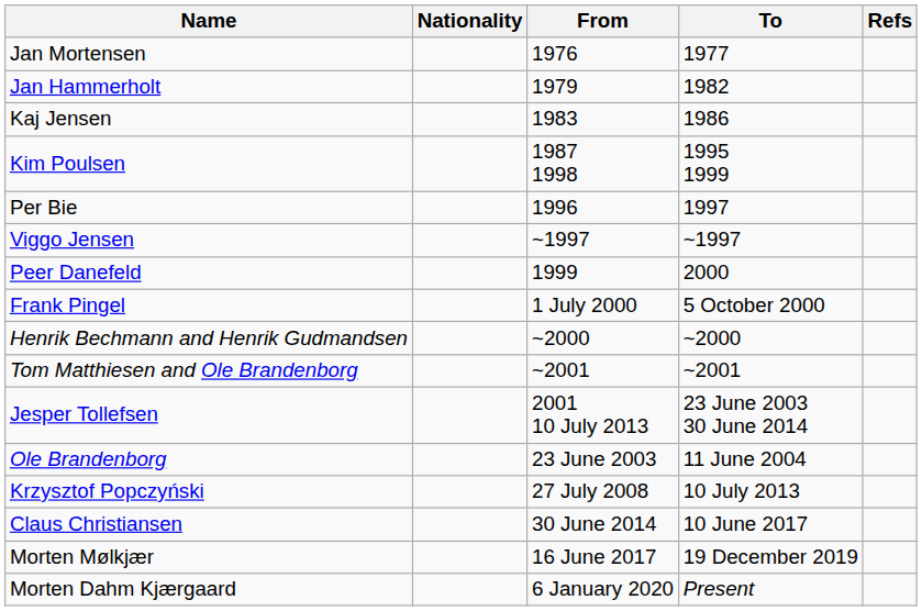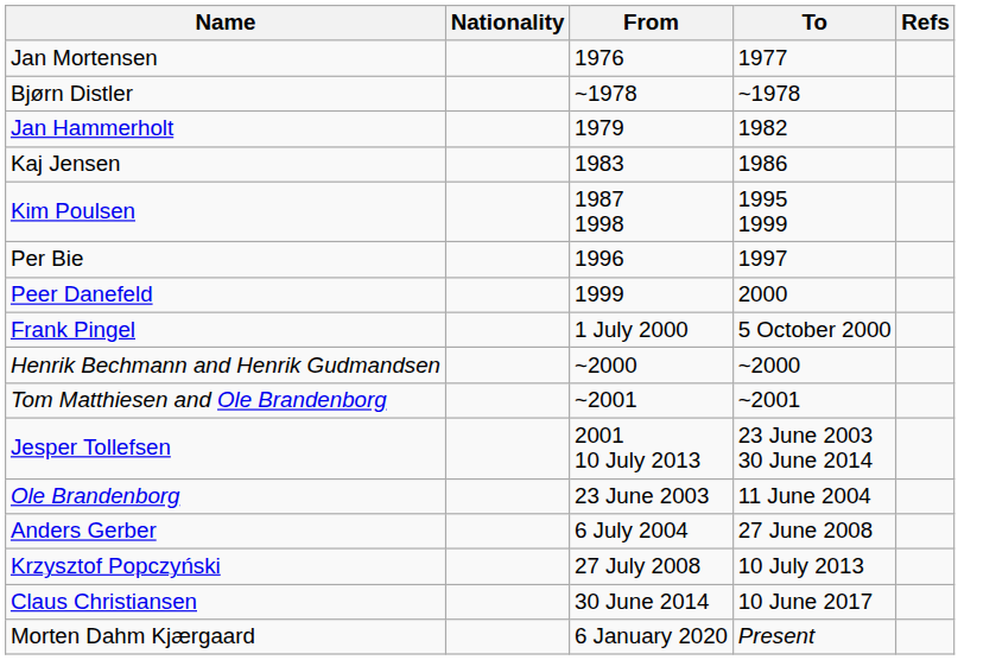+ row: Bjørn Distler | ~1978 | ~1978
- row: Viggo Jensen | ~1997 | ~1997
+ row: Anders Gerber | 6 July 2004 | 27 June 2008
- row: Morten Mølkjær | 16 June 2017 | 19 December 2019
